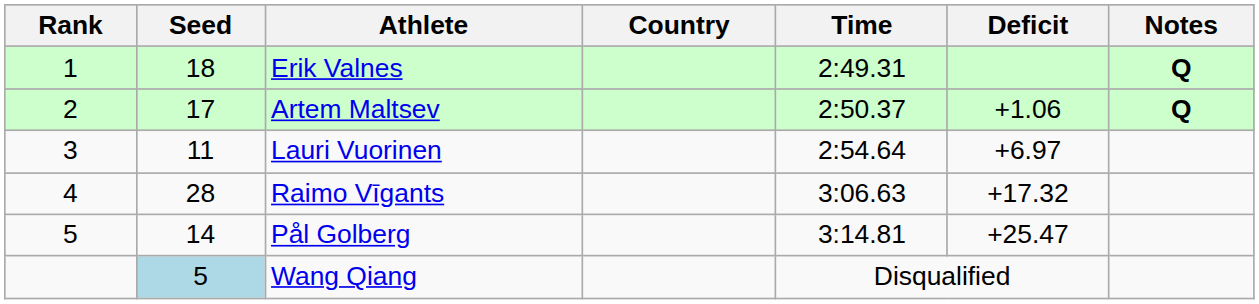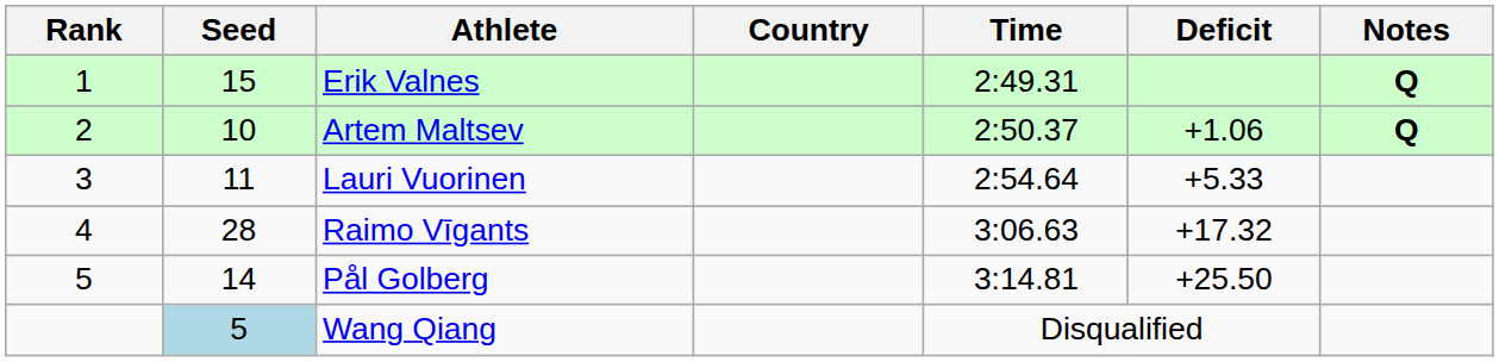Erik Valnes | Seed: 18 -> 15
Artem Maltsev | Seed: 17 -> 10
Lauri Vuorinen | Deficit: +6.97 -> +5.33
Pål Golberg | Deficit: +25.47 -> +25.50
